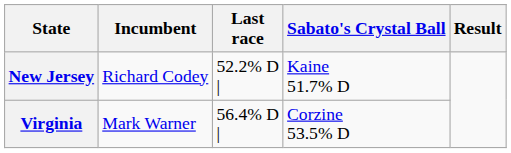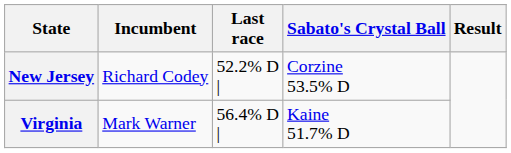New Jersey | Sabato's Crystal Ball: Kaine 51.7% D -> Corzine 53.5% D
Virginia | Sabato's Crystal Ball: Corzine 53.5% D -> Kaine 51.7% D
